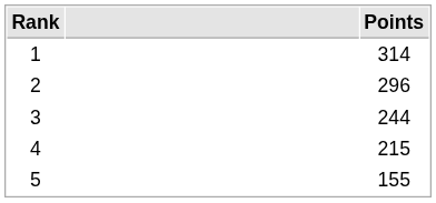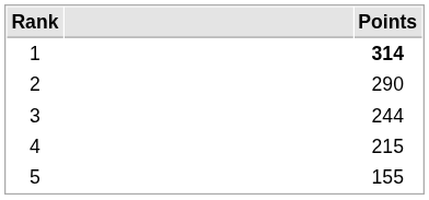1 | Points: normal -> bold
2 | Points: 296 -> 290
